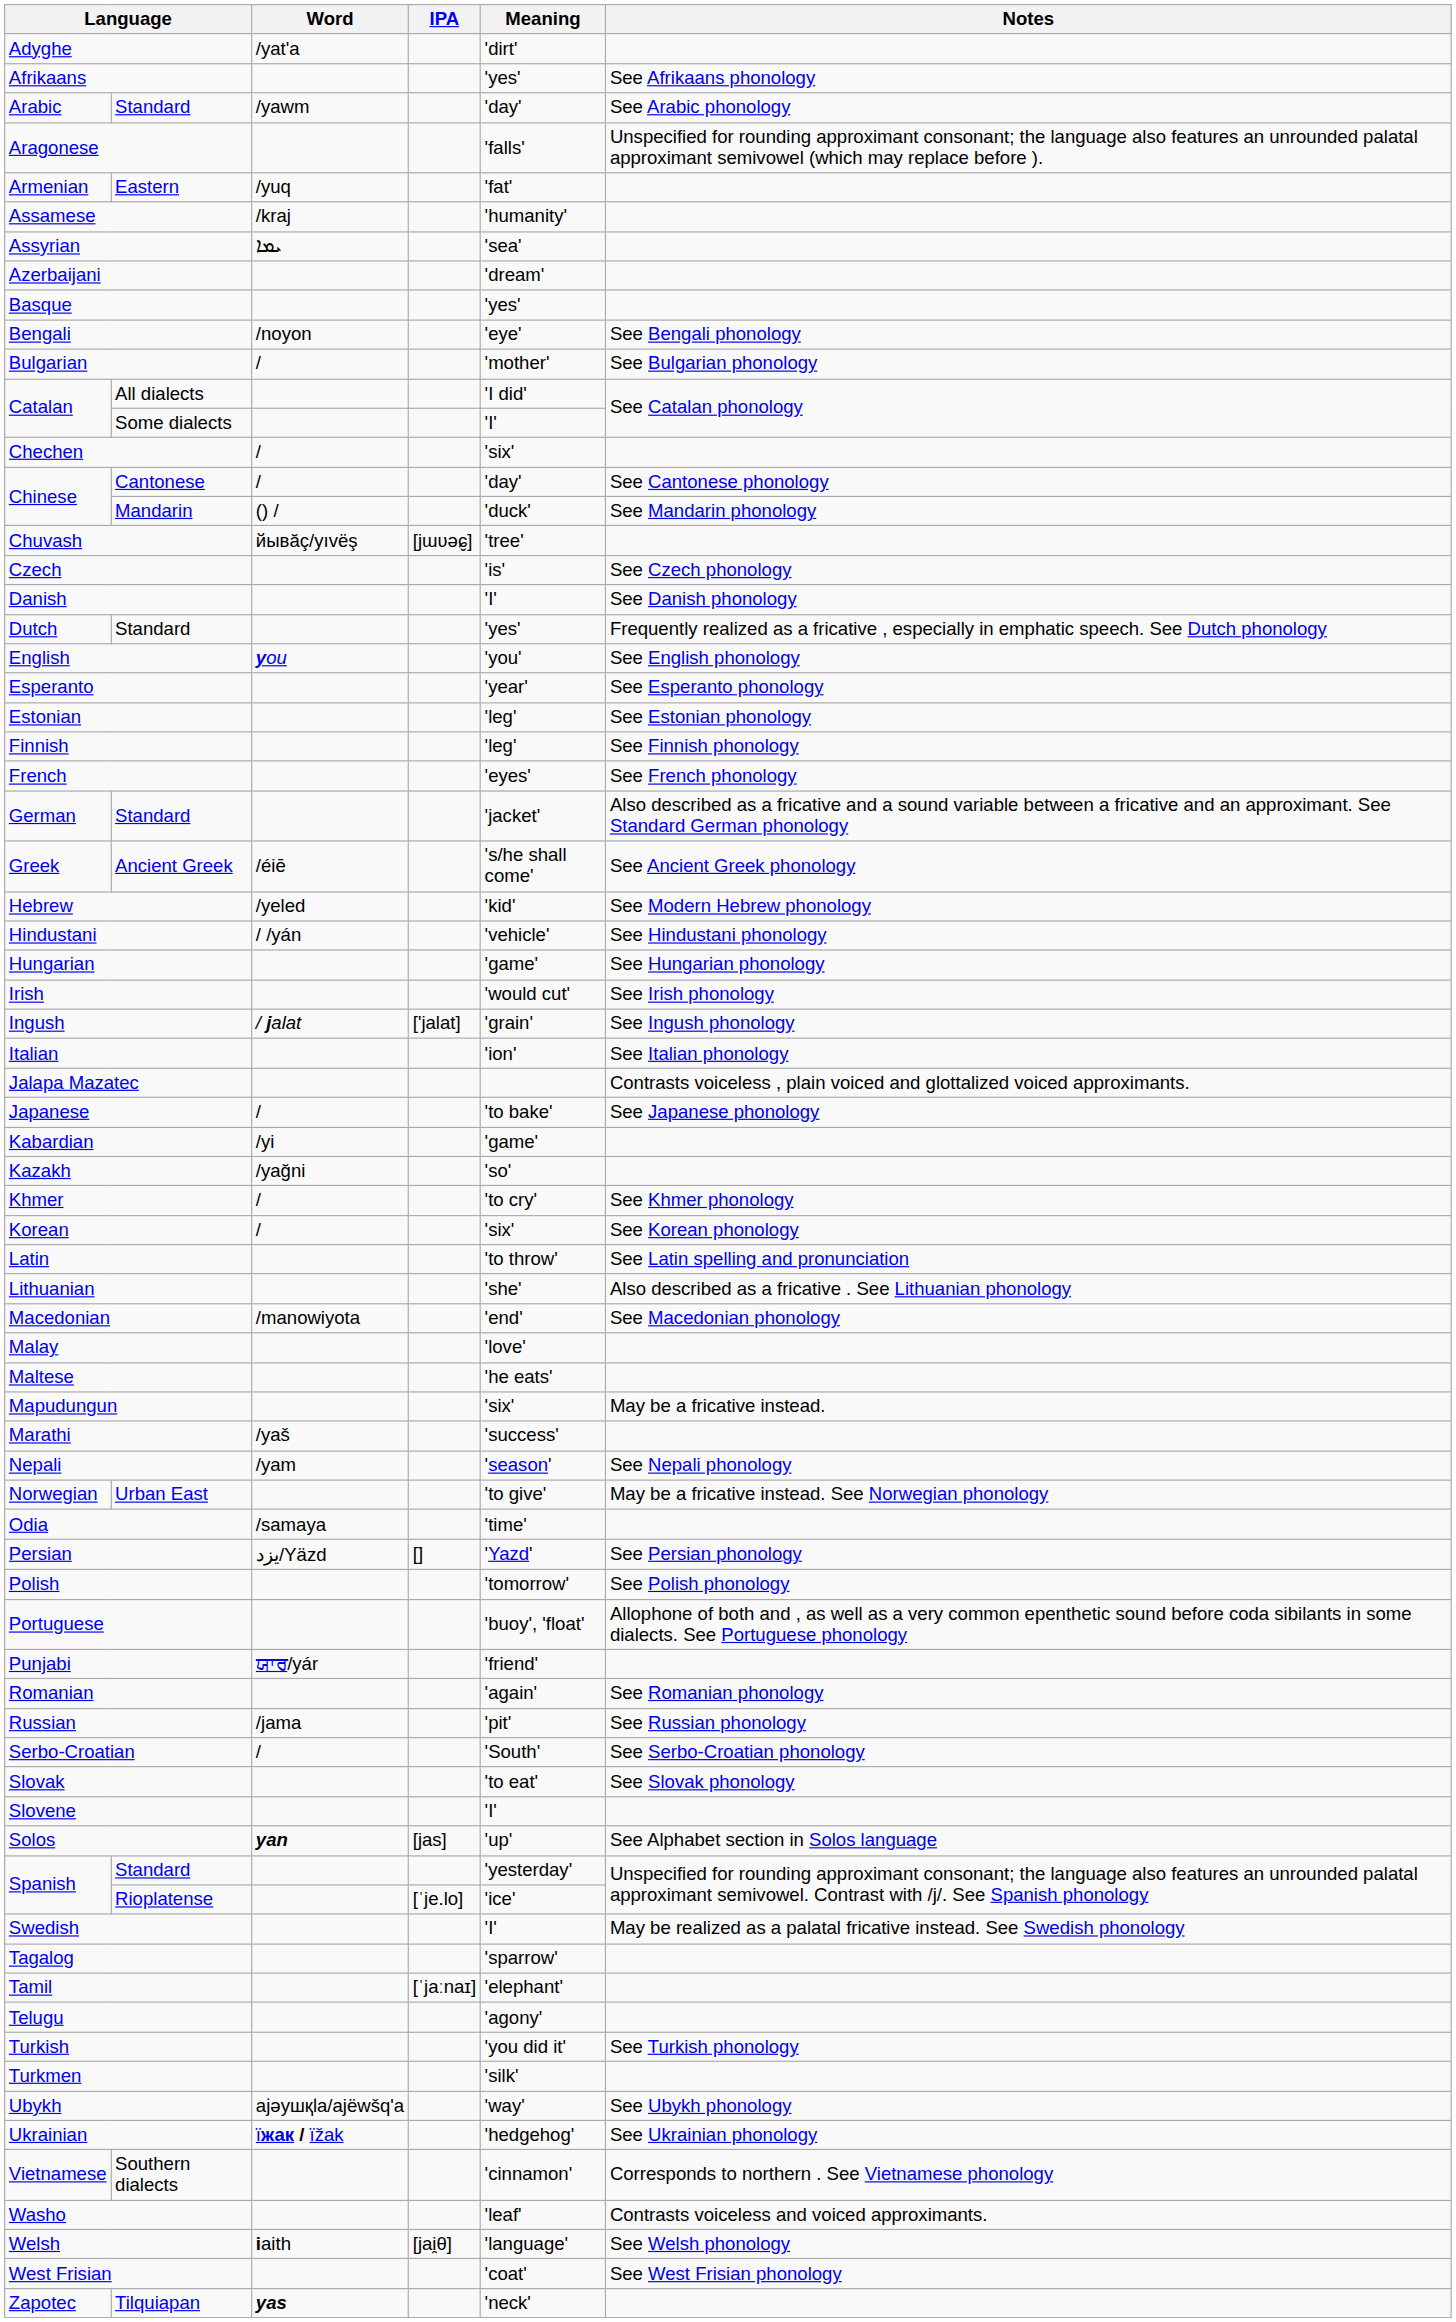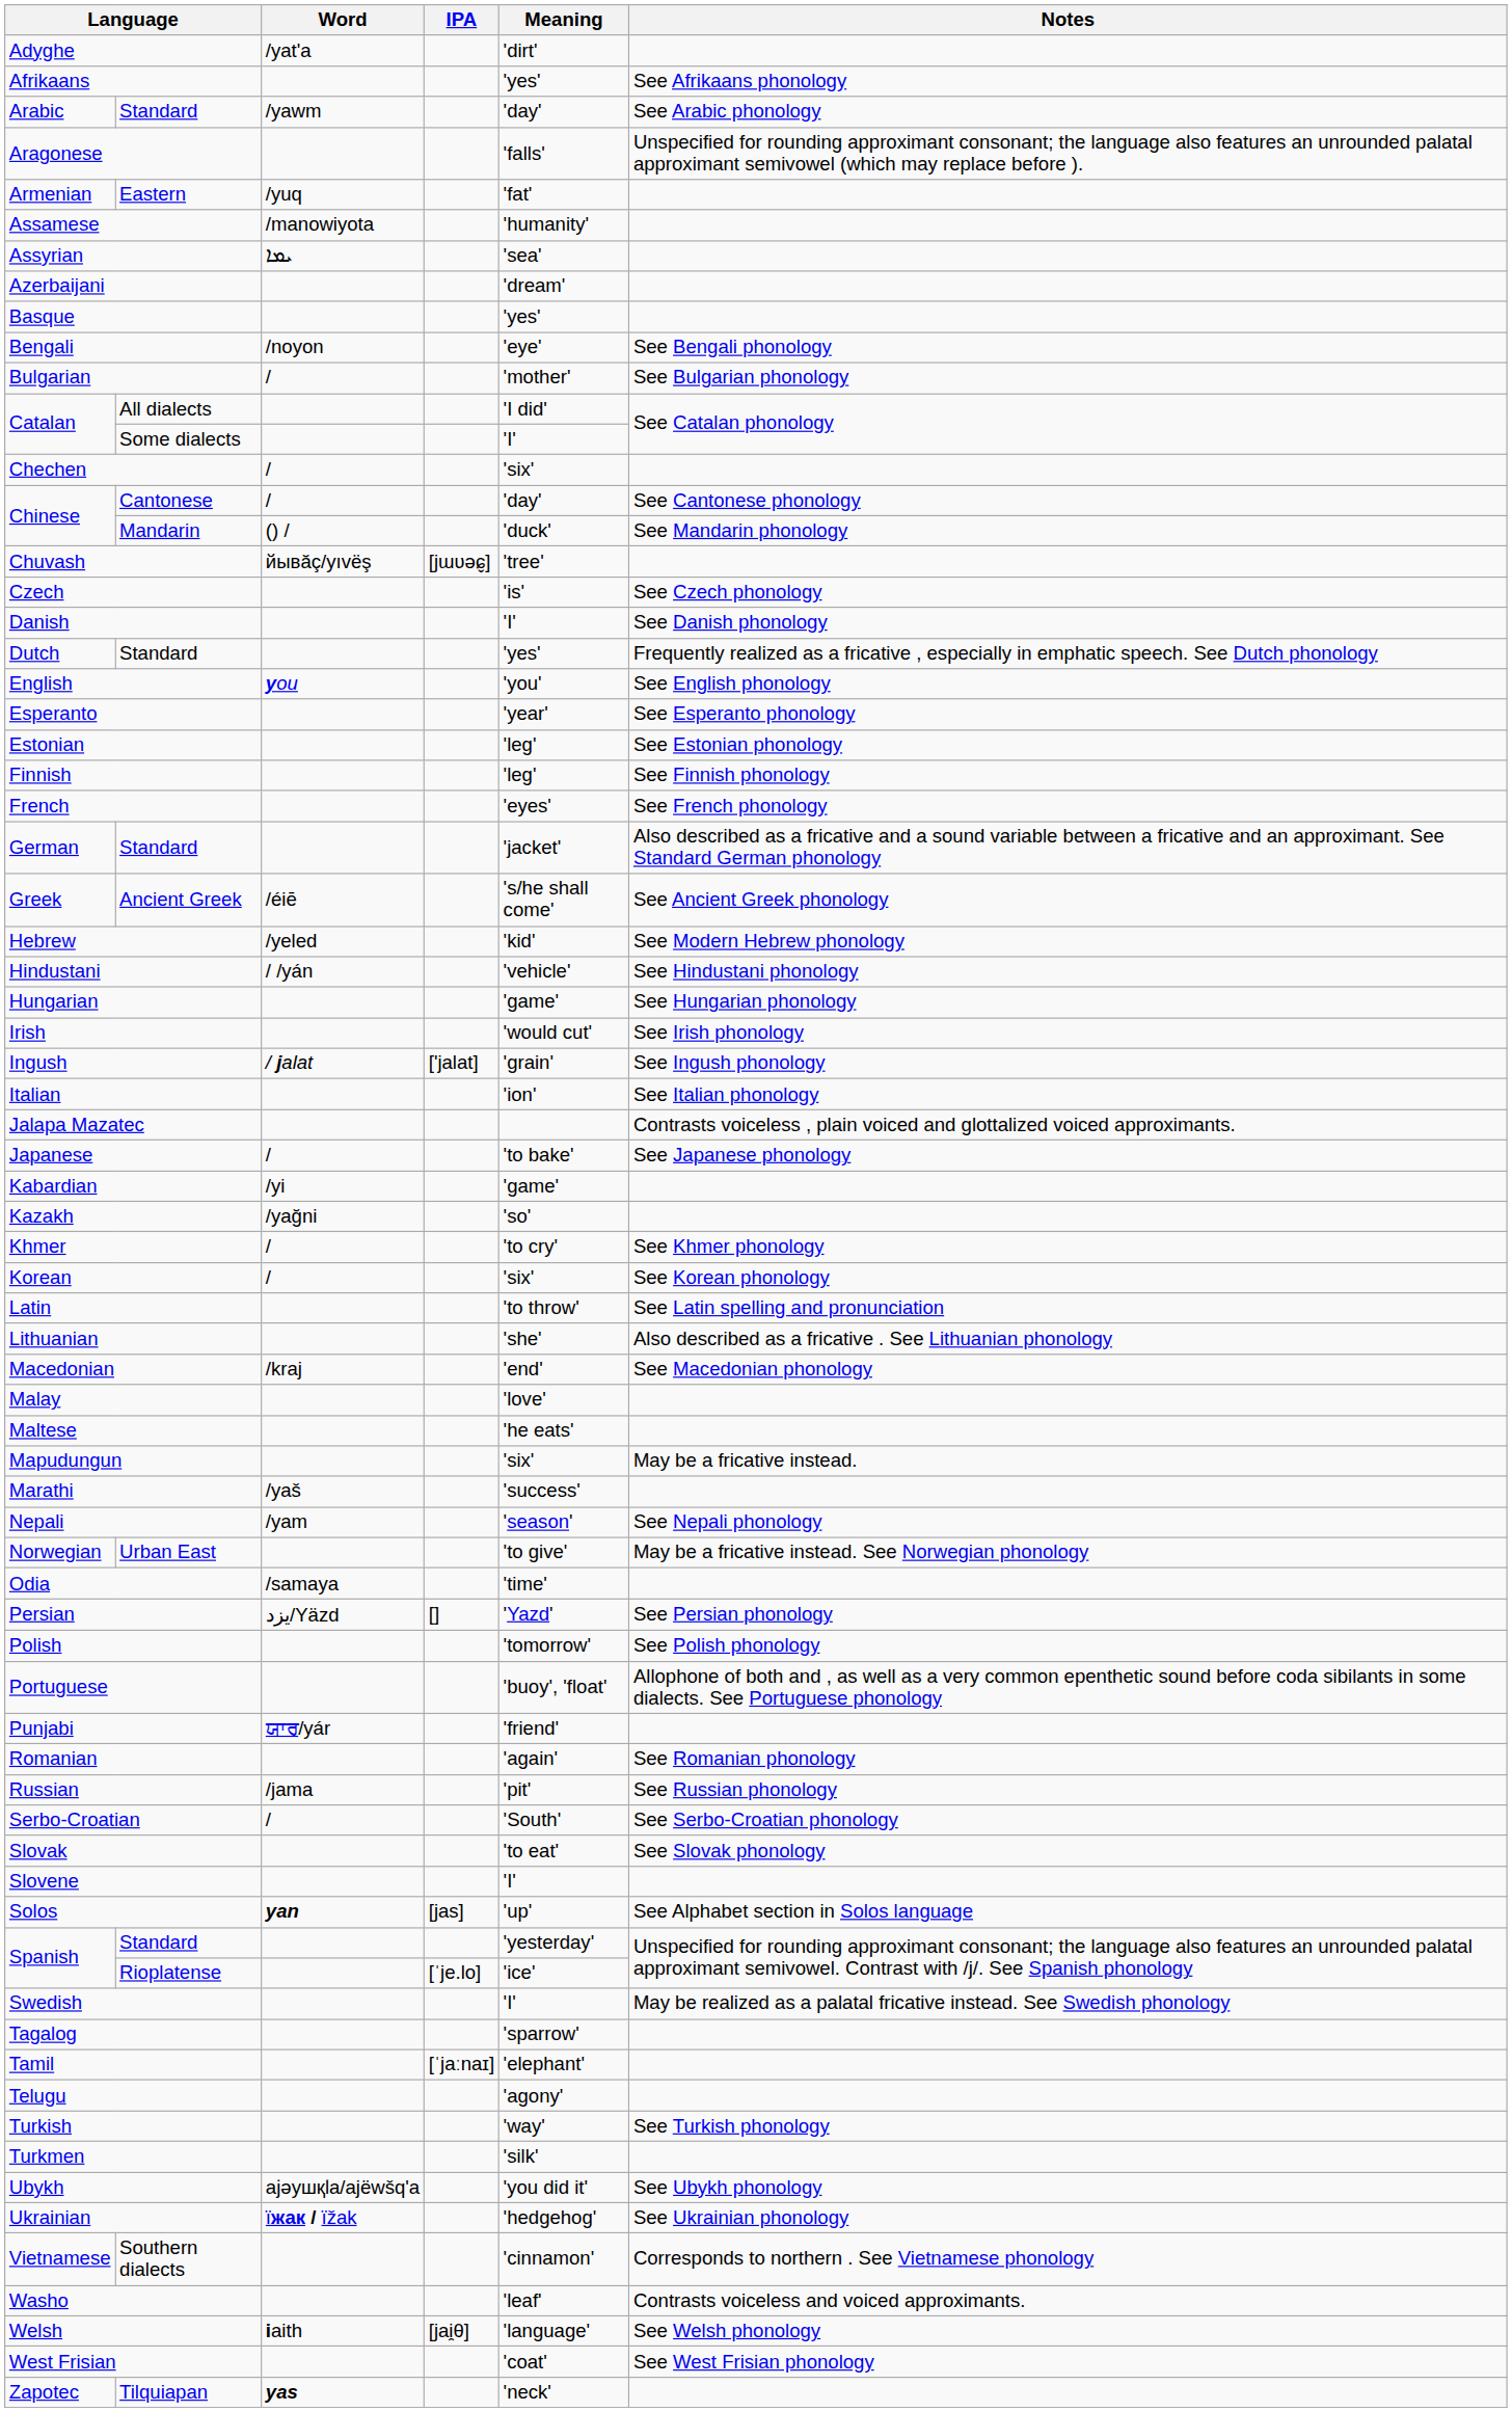Assamese | Word: /kraj -> /manowiyota
Macedonian | Word: /manowiyota -> /kraj
Turkish | Meaning: 'you did it' -> 'way'
Ubykh | Meaning: 'way' -> 'you did it'
